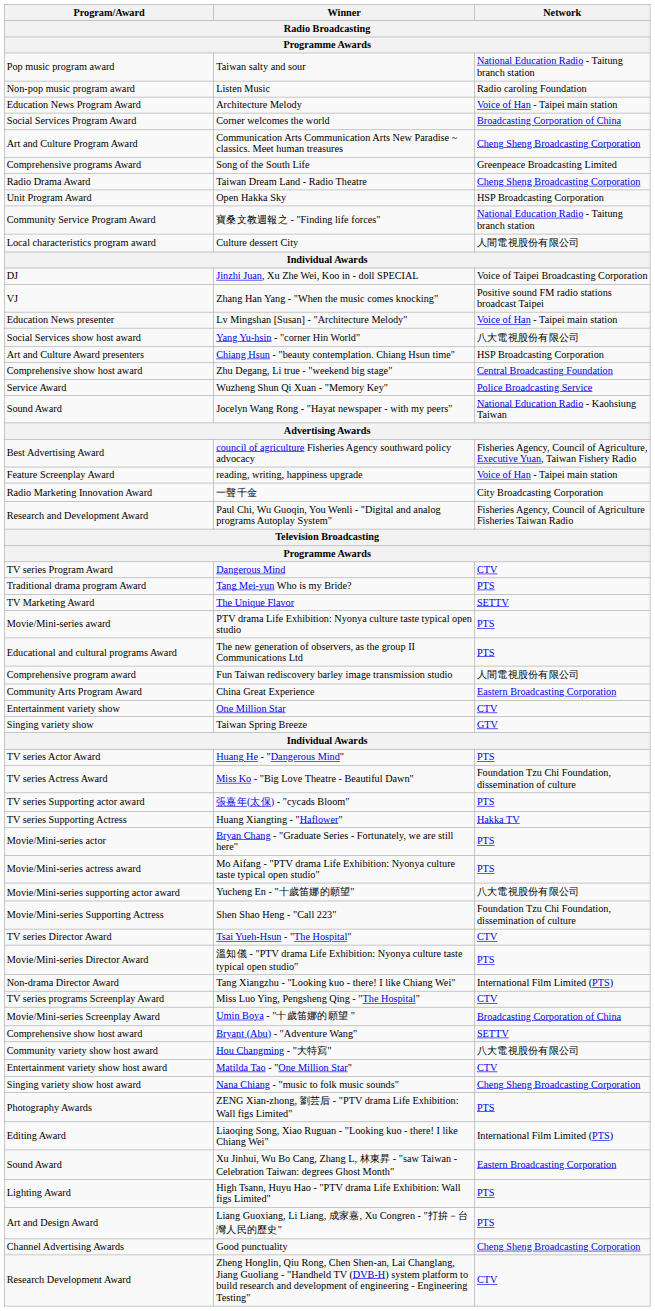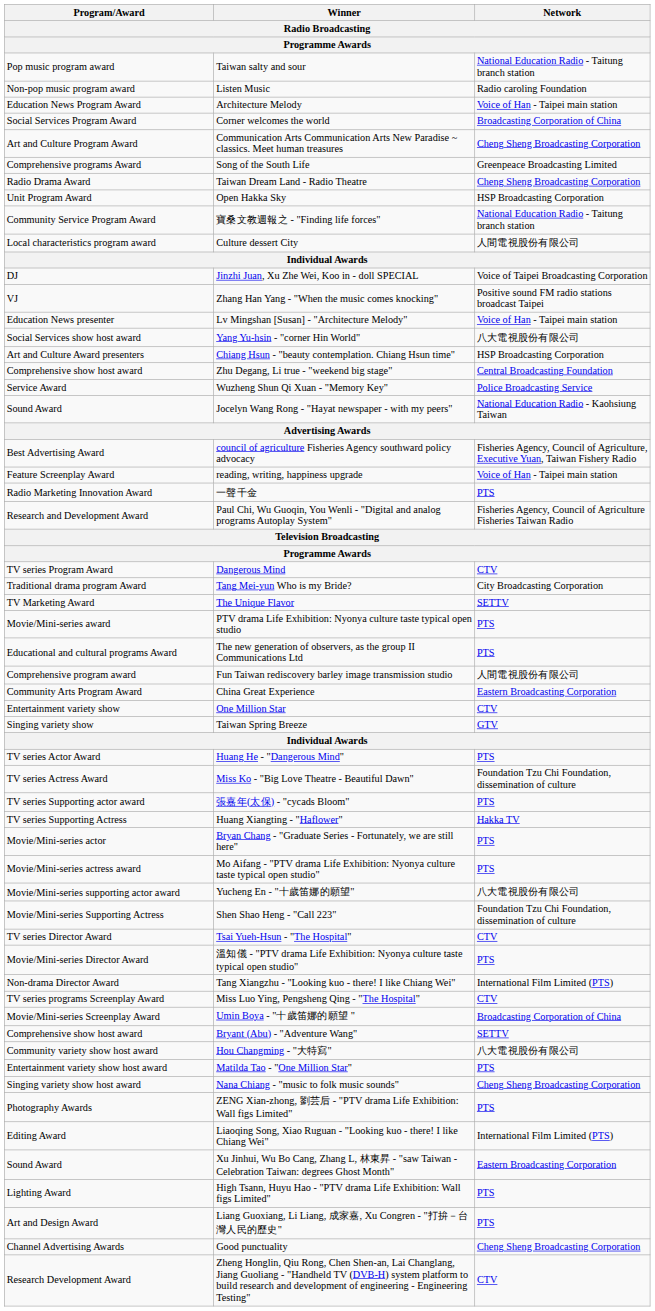一聲千金 | Network: City Broadcasting Corporation -> PTS
Tang Mei-yun Who is my Bride? | Network: PTS -> City Broadcasting Corporation
Matilda Tao - "One Million Star" | Network: CTV -> PTS
